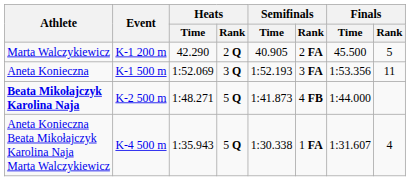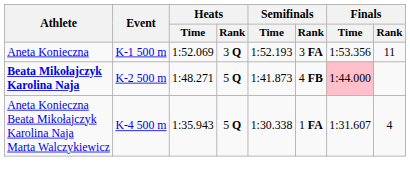- row: Marta Walczykiewicz | K-1 200 m | 42.290 | 2 Q | 40.905 | 2 FA | 45.500 | 5
Beata Mikołajczyk Karolina Naja | Finals / Time: no background -> pink background
